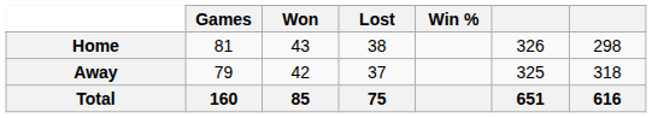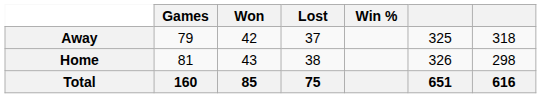rows swapped: Home <-> Away
